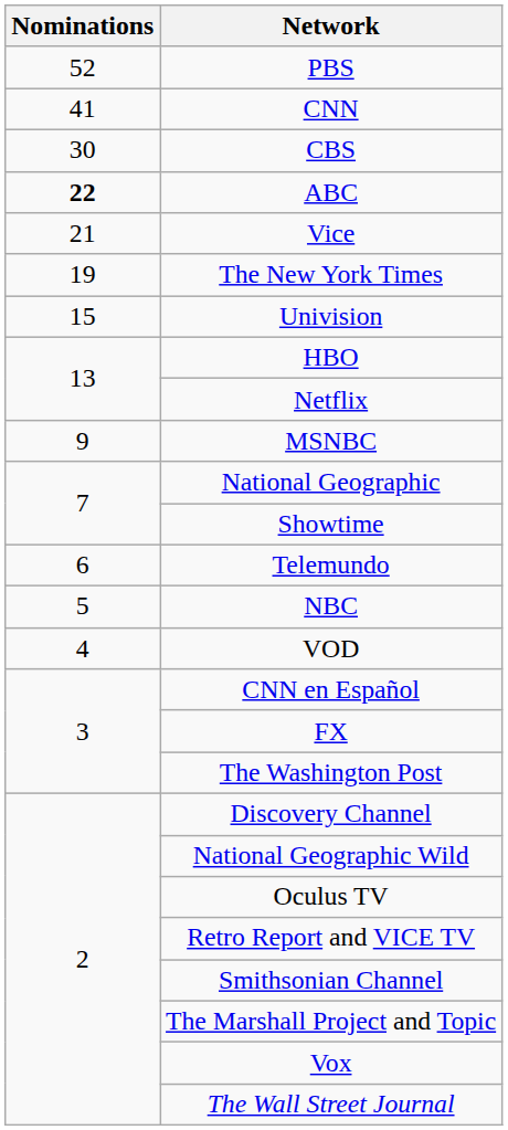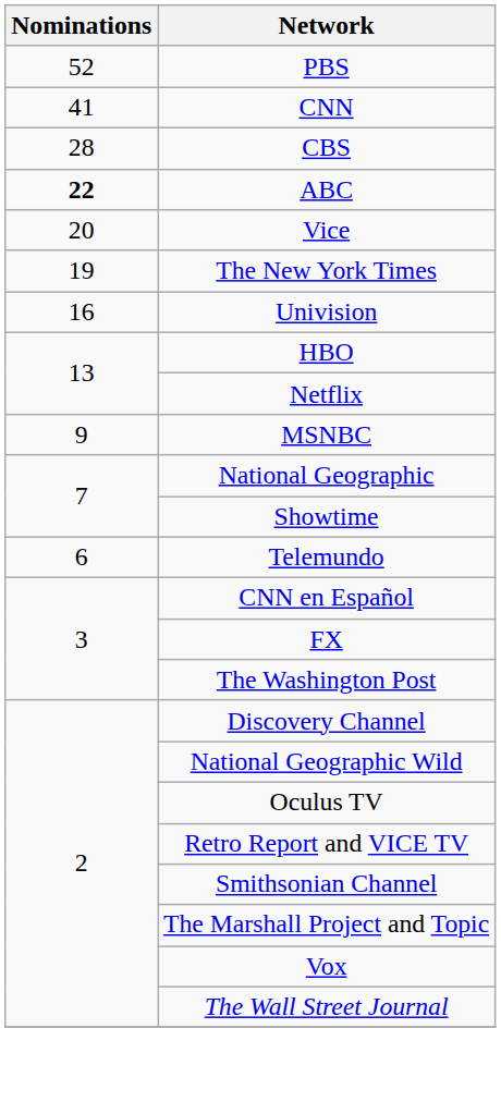CBS | Nominations: 30 -> 28
Vice | Nominations: 21 -> 20
Univision | Nominations: 15 -> 16
- row: 5 | NBC
- row: 4 | VOD
